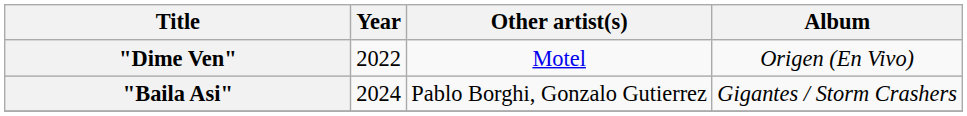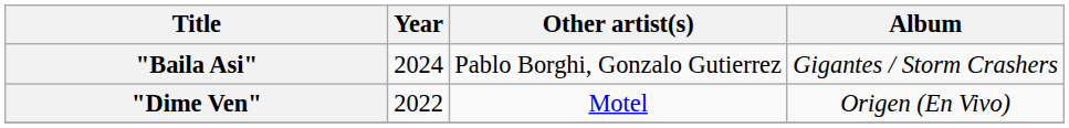rows swapped: "Dime Ven" <-> "Baila Asi"
